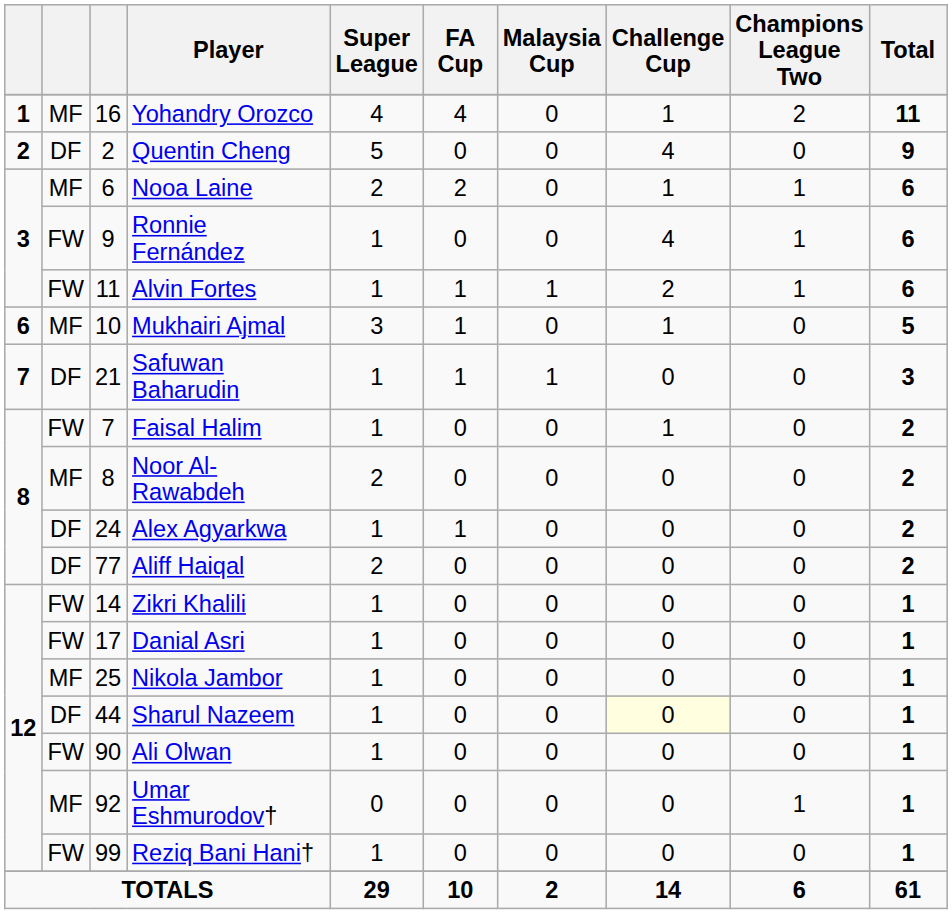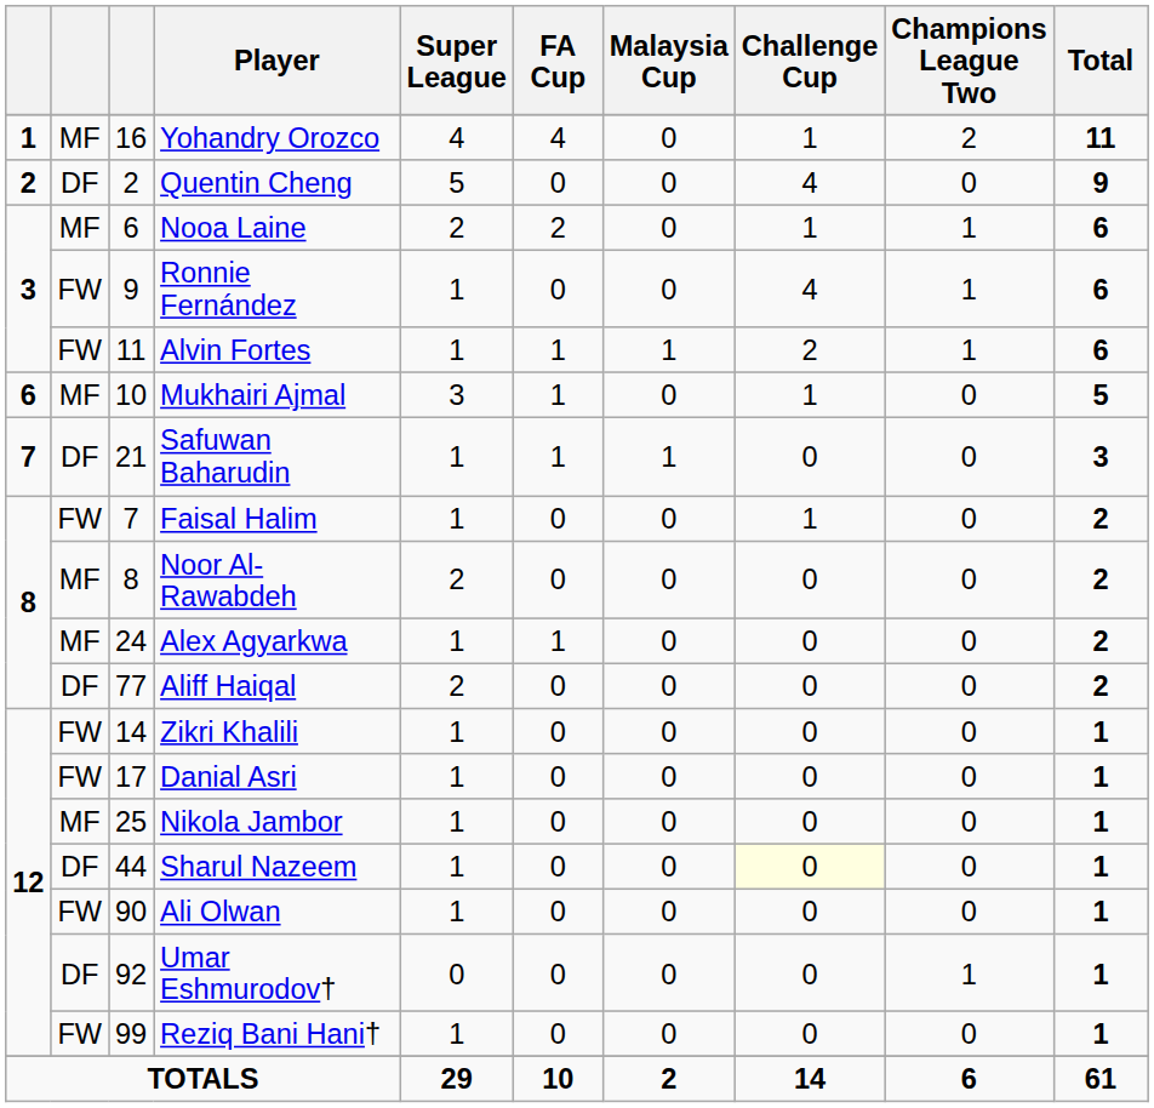Alex Agyarkwa | column 2: DF -> MF
Umar Eshmurodov† | column 2: MF -> DF
